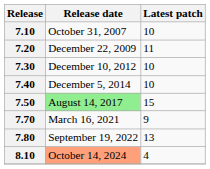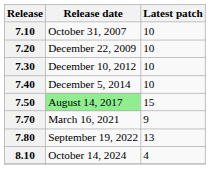7.20 | Latest patch: 11 -> 10
8.10 | Release date: lightsalmon background -> no background
